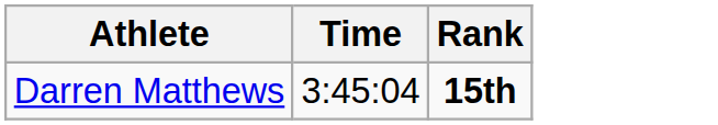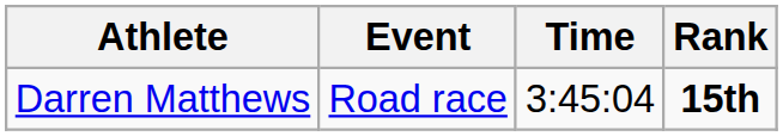+ column: Event | Road race
